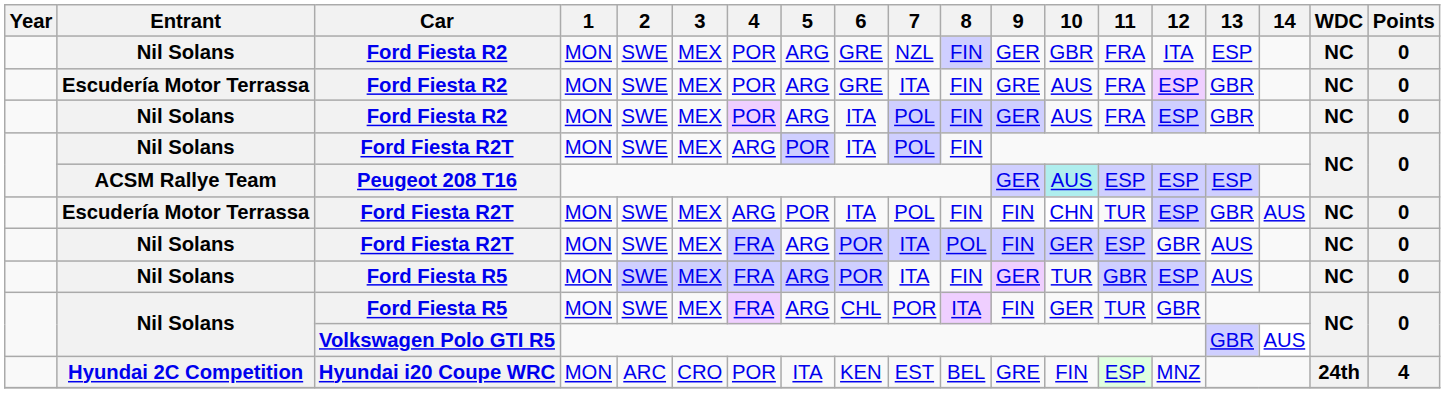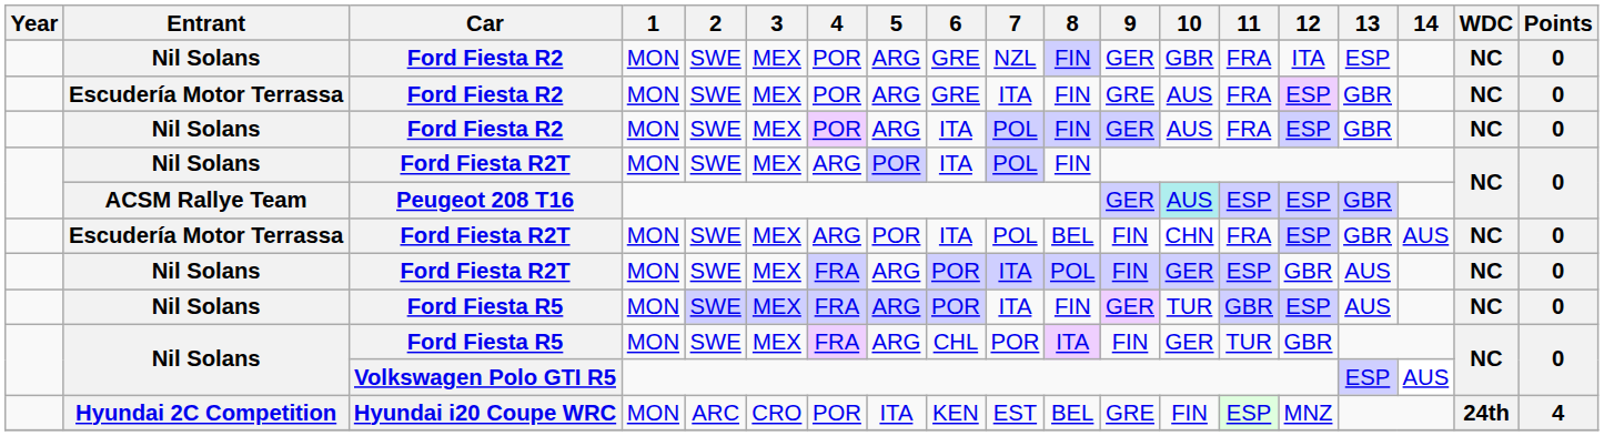Peugeot 208 T16 | 13: ESP -> GBR
Escudería Motor Terrassa / Ford Fiesta R2T | 8: FIN -> BEL
Escudería Motor Terrassa / Ford Fiesta R2T | 11: TUR -> FRA
Volkswagen Polo GTI R5 | 13: GBR -> ESP
